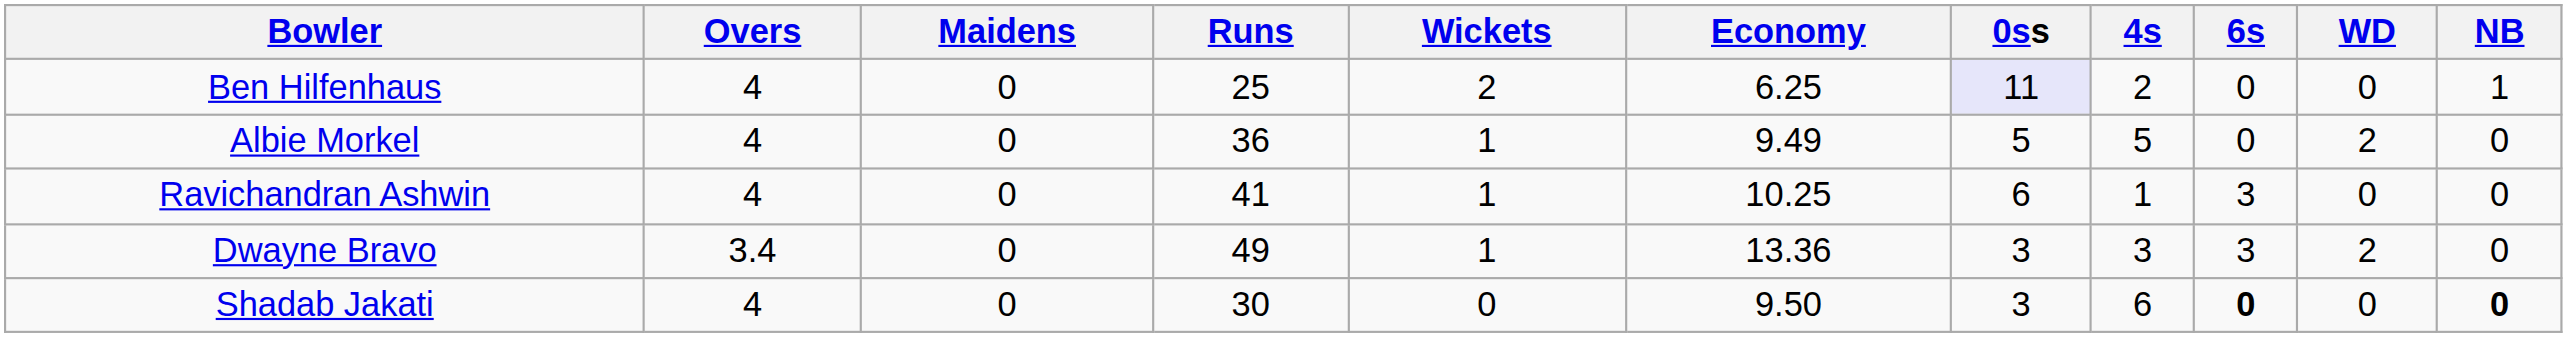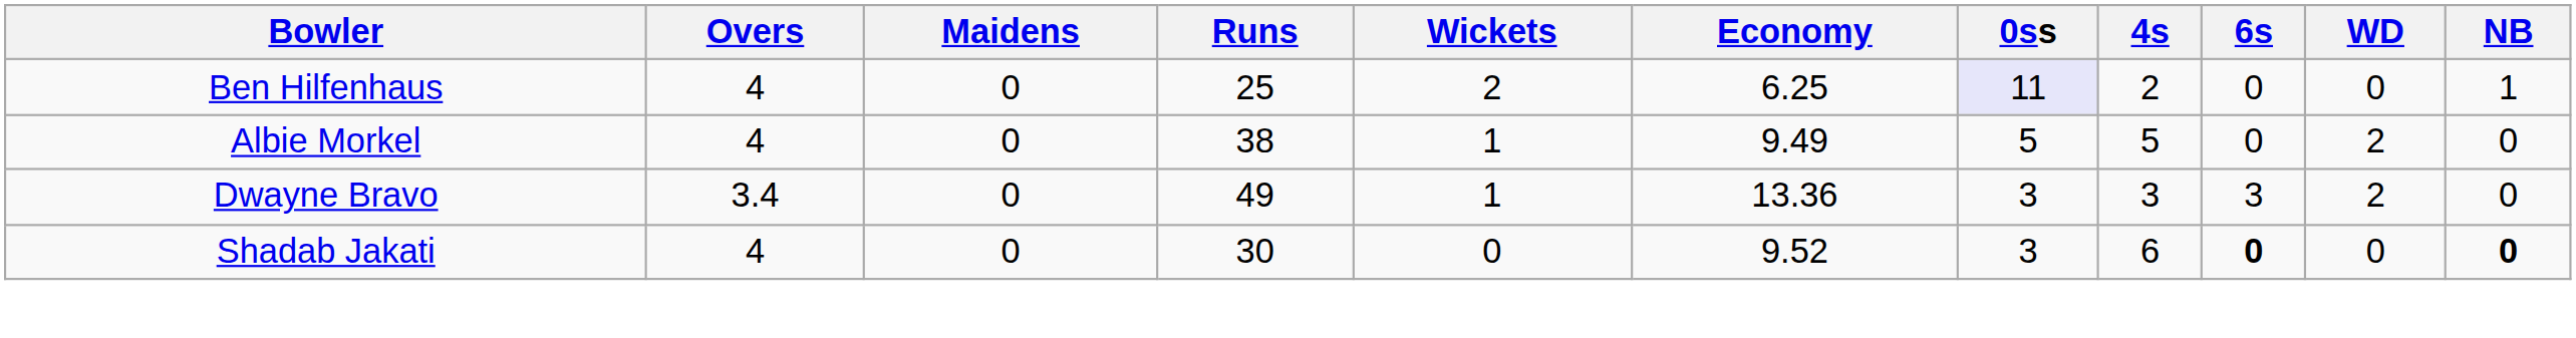Albie Morkel | Runs: 36 -> 38
- row: Ravichandran Ashwin | 4 | 0 | 41 | 1 | 10.25 | 6 | 1 | 3 | 0 | 0
Shadab Jakati | Economy: 9.50 -> 9.52
